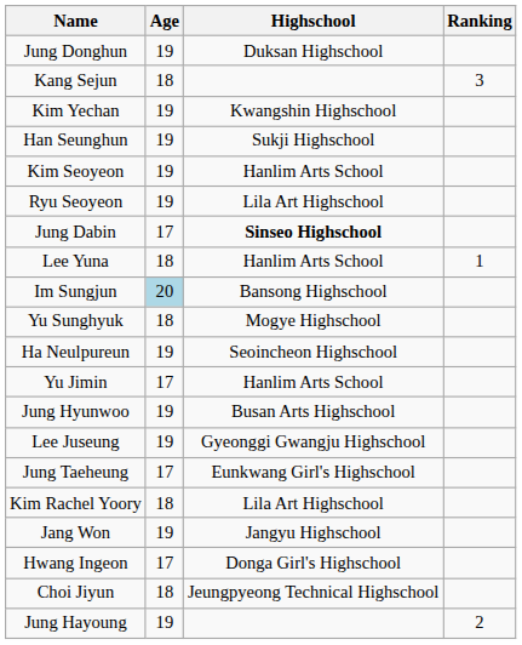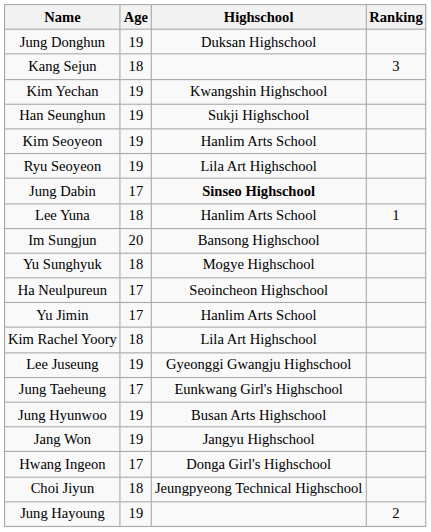Im Sungjun | Age: lightblue background -> no background
Ha Neulpureun | Age: 19 -> 17
rows swapped: Kim Rachel Yoory <-> Jung Hyunwoo
